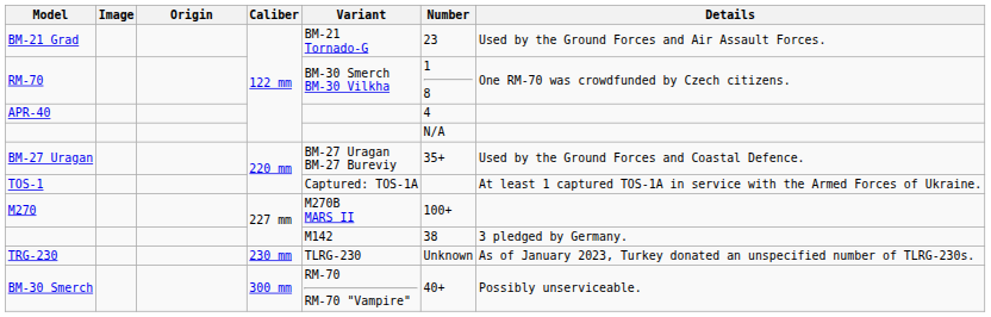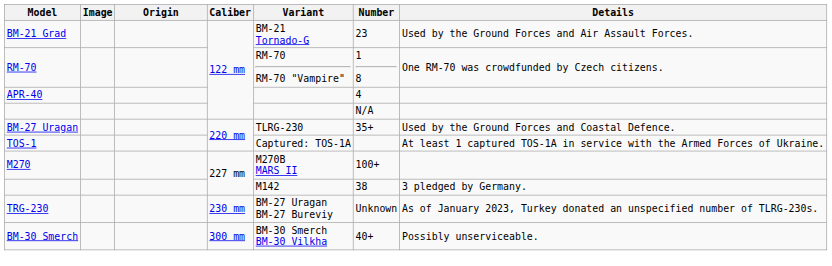RM-70 | Variant: BM-30 Smerch BM-30 Vilkha -> RM-70 RM-70 "Vampire"
BM-27 Uragan | Variant: BM-27 Uragan BM-27 Bureviy -> TLRG-230
TRG-230 | Variant: TLRG-230 -> BM-27 Uragan BM-27 Bureviy
BM-30 Smerch | Variant: RM-70 RM-70 "Vampire" -> BM-30 Smerch BM-30 Vilkha
